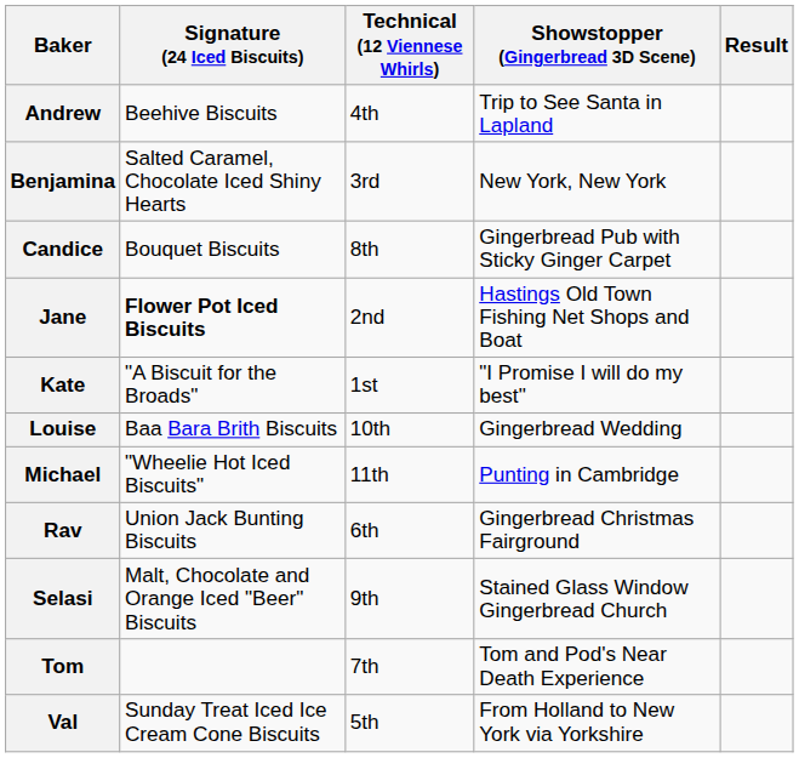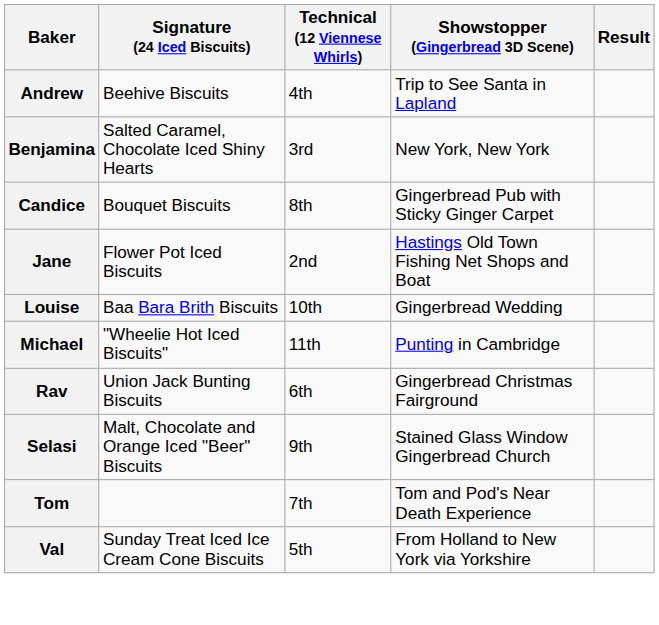Jane | Signature (24 Iced Biscuits): bold -> normal
- row: Kate | "A Biscuit for the Broads" | 1st | "I Promise I will do my best"
